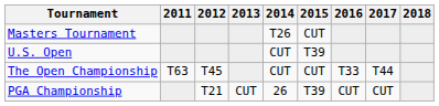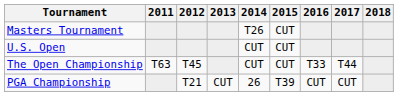U.S. Open | 2015: T39 -> CUT
